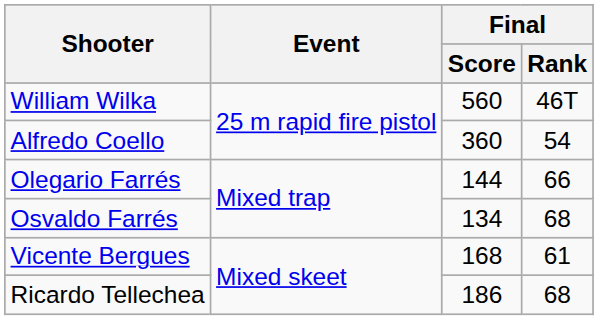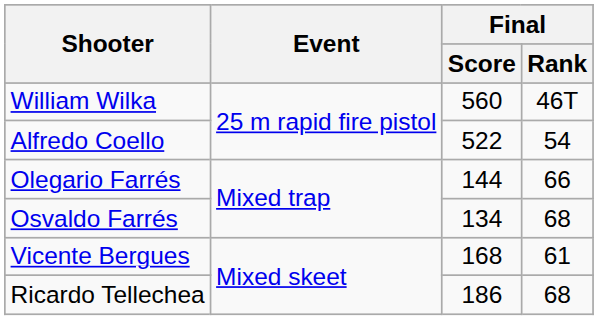Alfredo Coello | Final / Score: 360 -> 522
